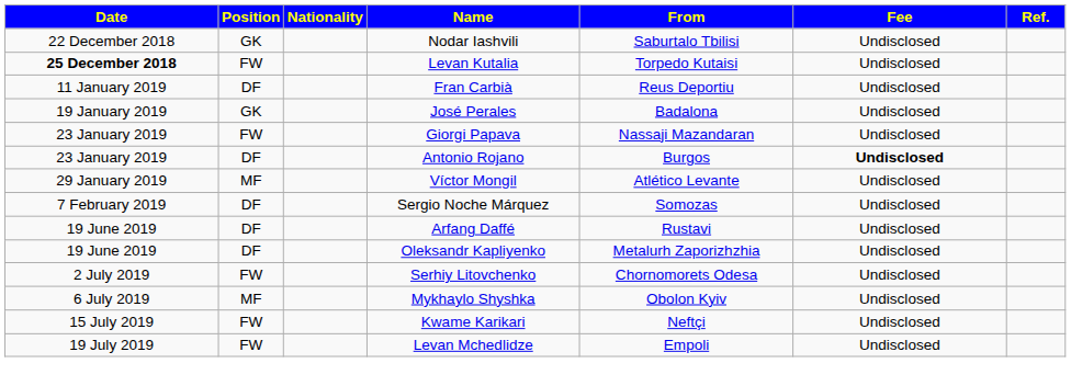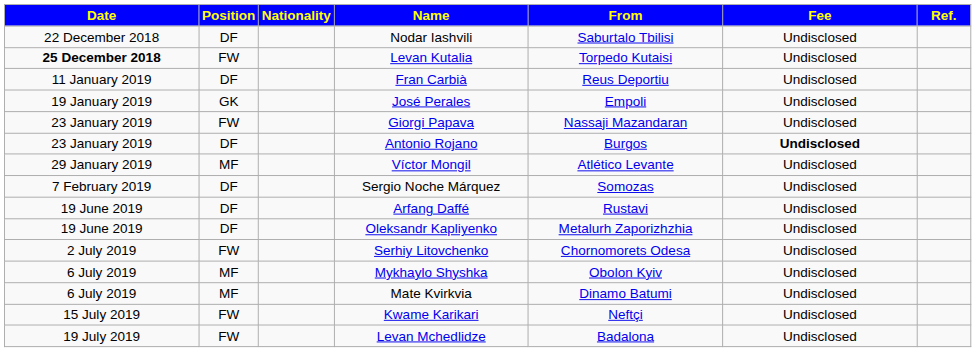Nodar Iashvili | Position: GK -> DF
José Perales | From: Badalona -> Empoli
+ row: 6 July 2019 | MF | Mate Kvirkvia | Dinamo Batumi | Undisclosed
Levan Mchedlidze | From: Empoli -> Badalona
